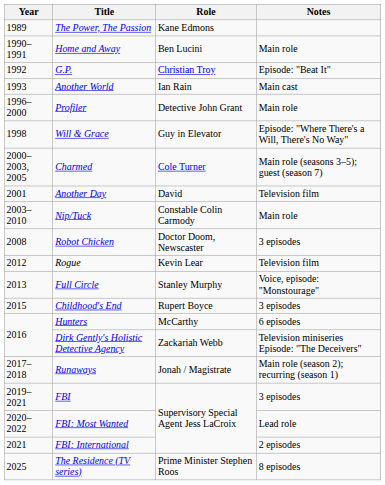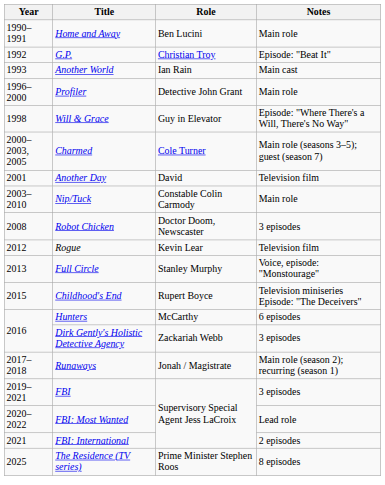- row: 1989 | The Power, The Passion | Kane Edmons
Childhood's End | Notes: 3 episodes -> Television miniseries Episode: "The Deceivers"
Dirk Gently's Holistic Detective Agency | Notes: Television miniseries Episode: "The Deceivers" -> 3 episodes
